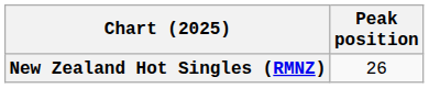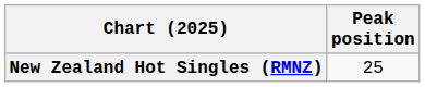New Zealand Hot Singles (RMNZ) | Peak position: 26 -> 25
